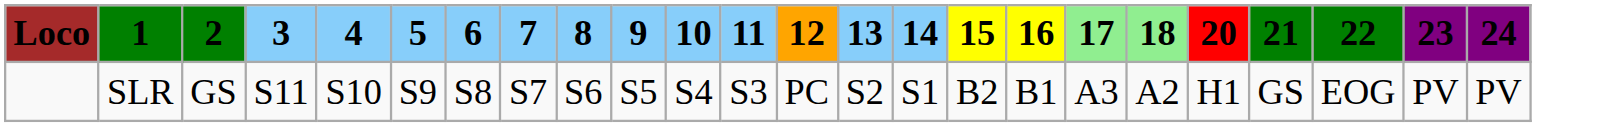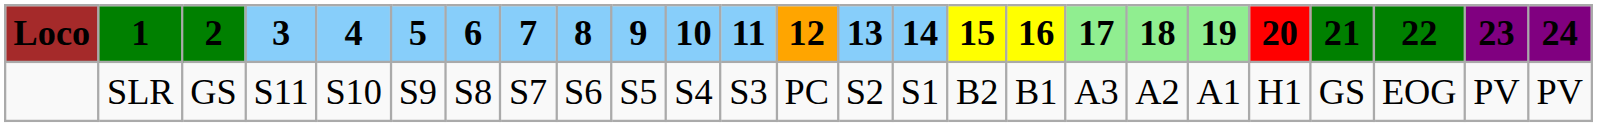+ column: 19 | A1
